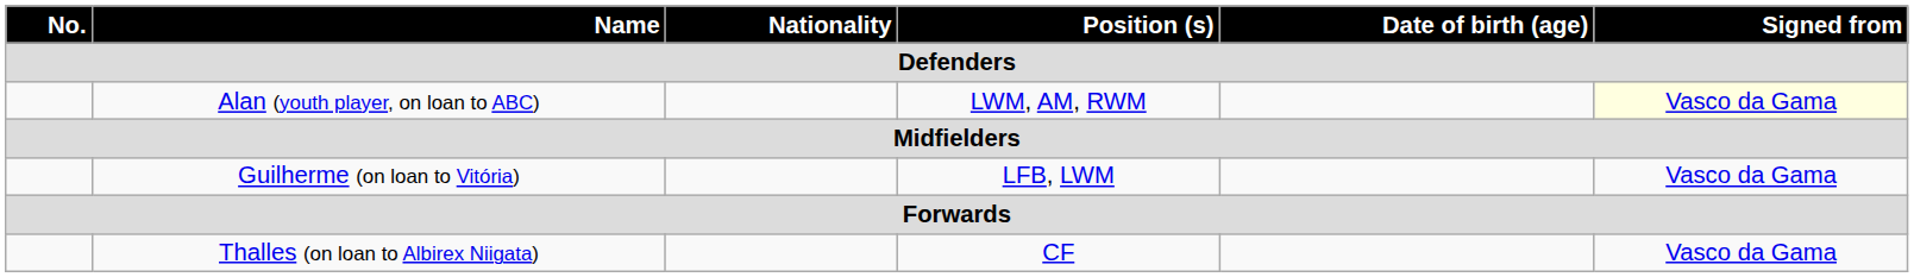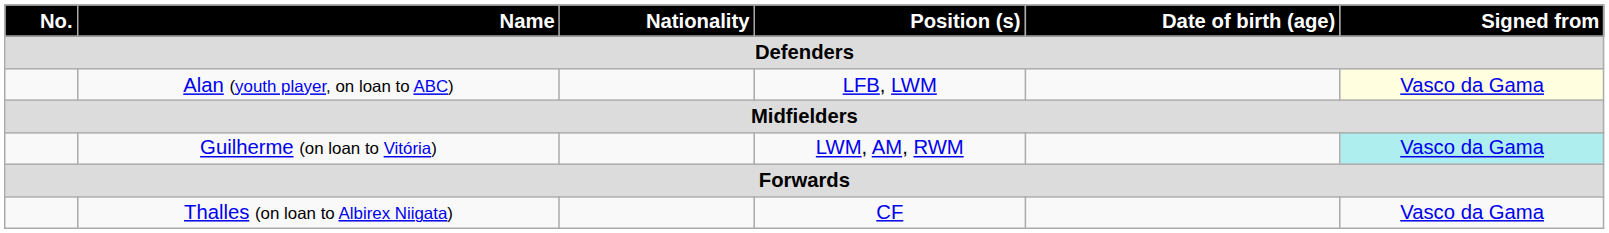Alan (youth player, on loan to ABC) | Position (s) / Defenders: LWM, AM, RWM -> LFB, LWM
Guilherme (on loan to Vitória) | Position (s) / Defenders: LFB, LWM -> LWM, AM, RWM
Guilherme (on loan to Vitória) | Signed from / Defenders: no background -> paleturquoise background
